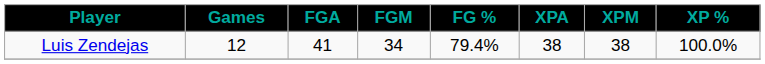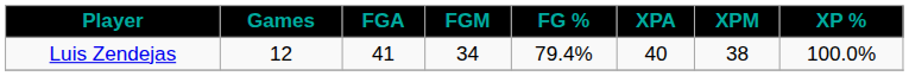Luis Zendejas | XPA: 38 -> 40
